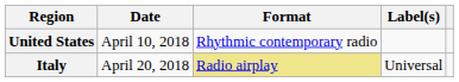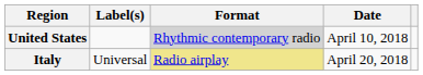columns swapped: Date <-> Label(s)
United States | Format: no background -> lightgrey background
